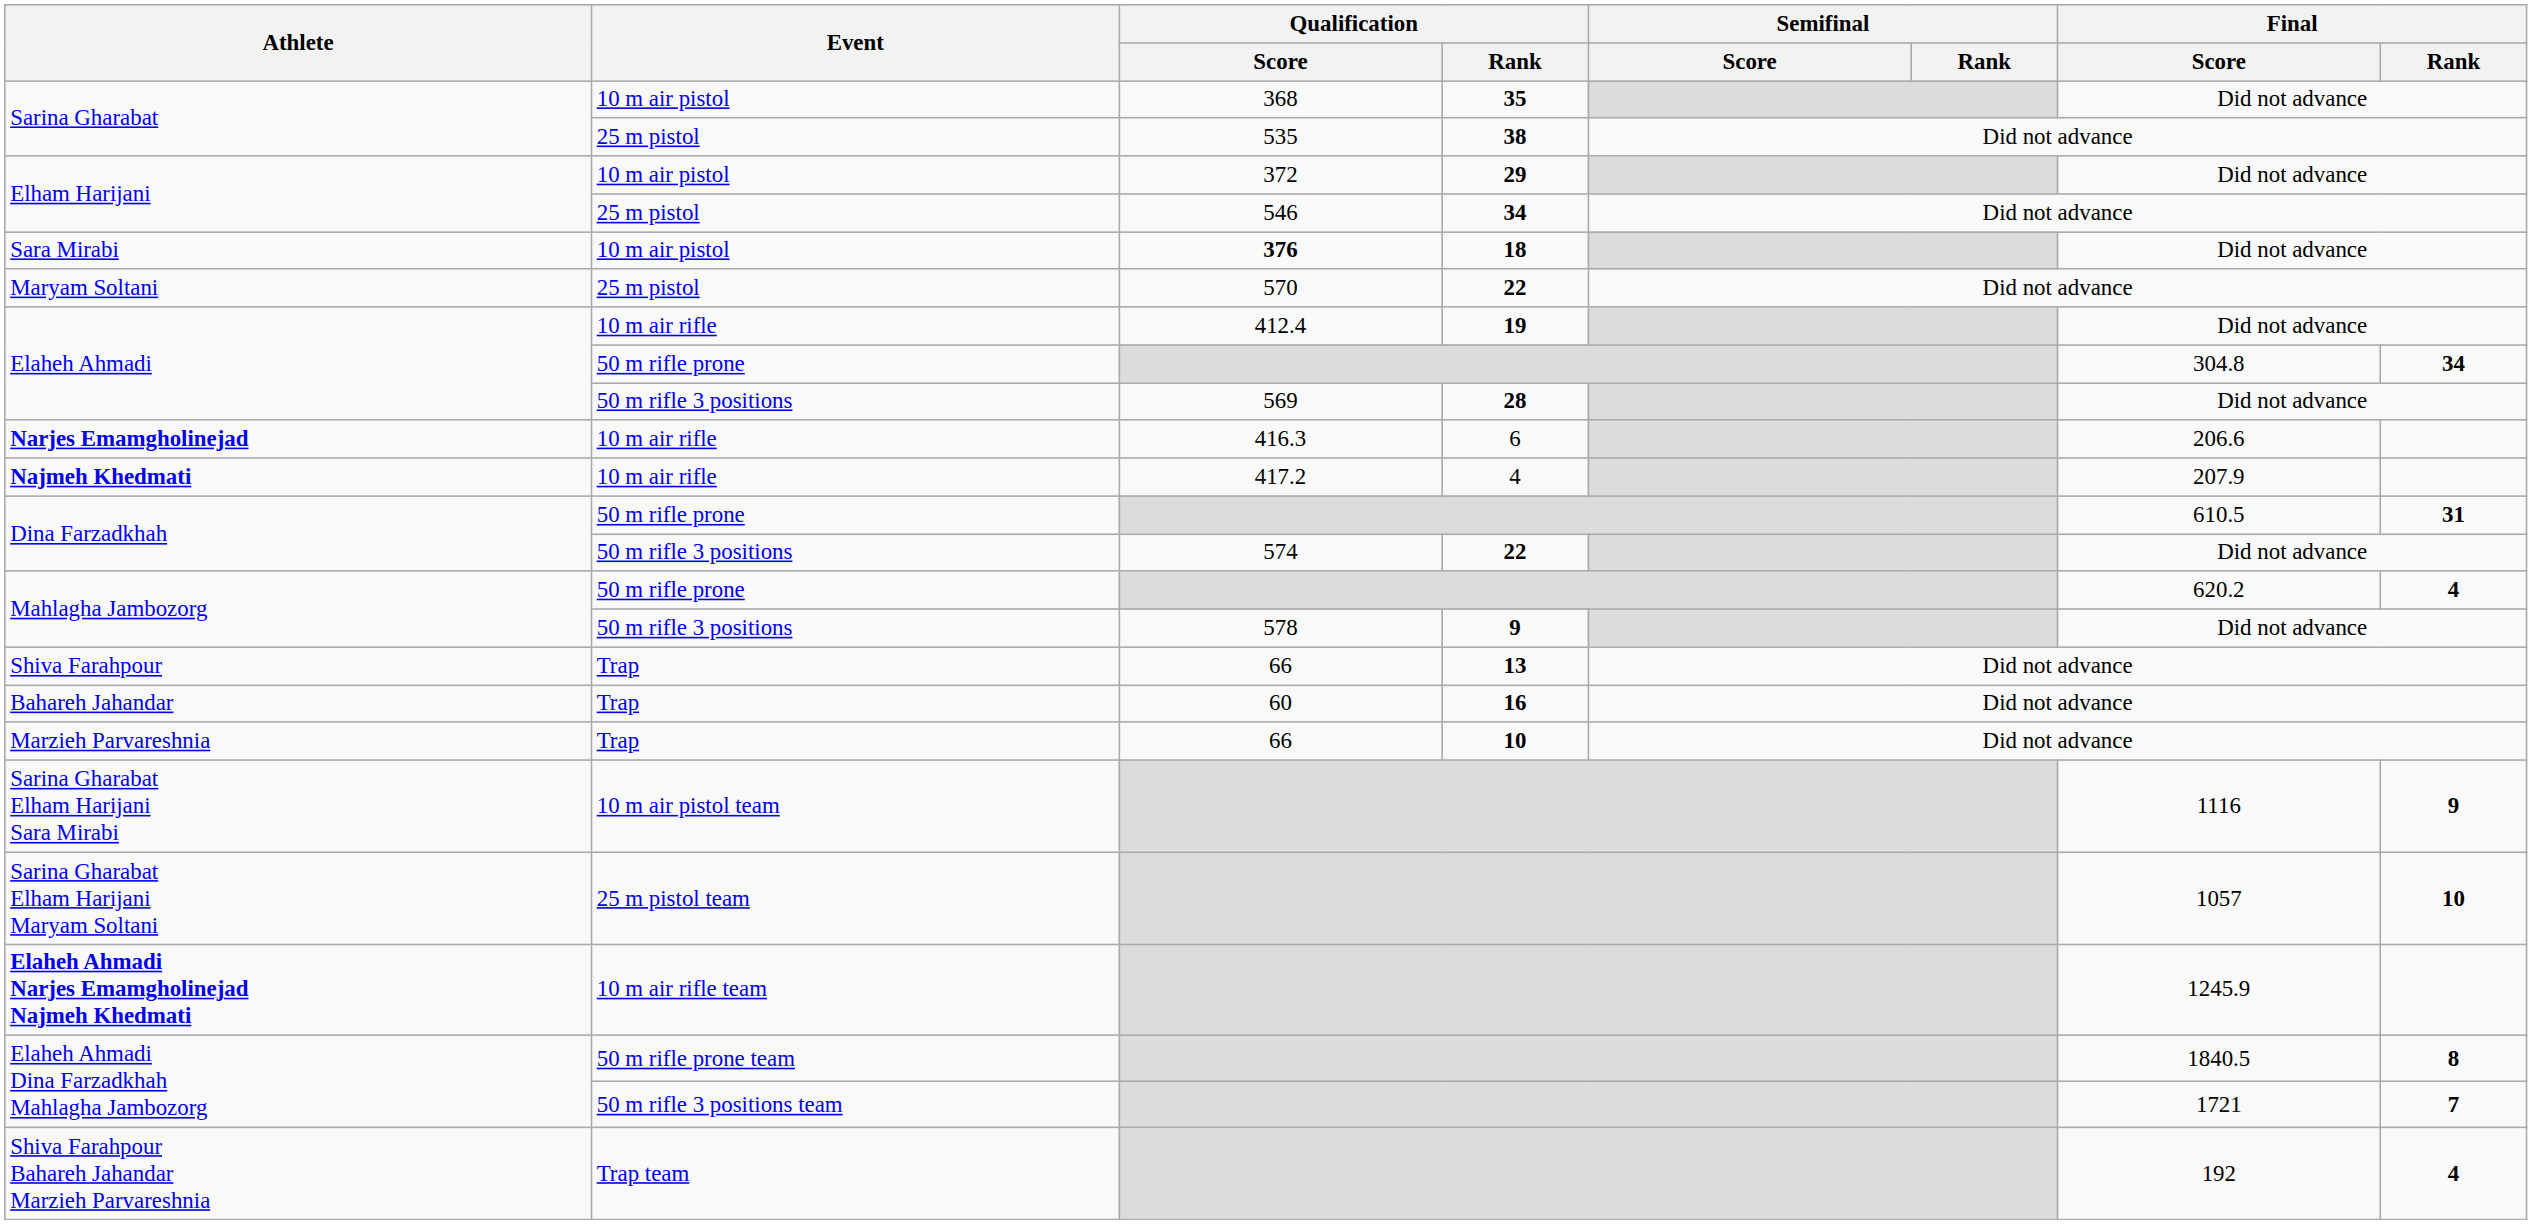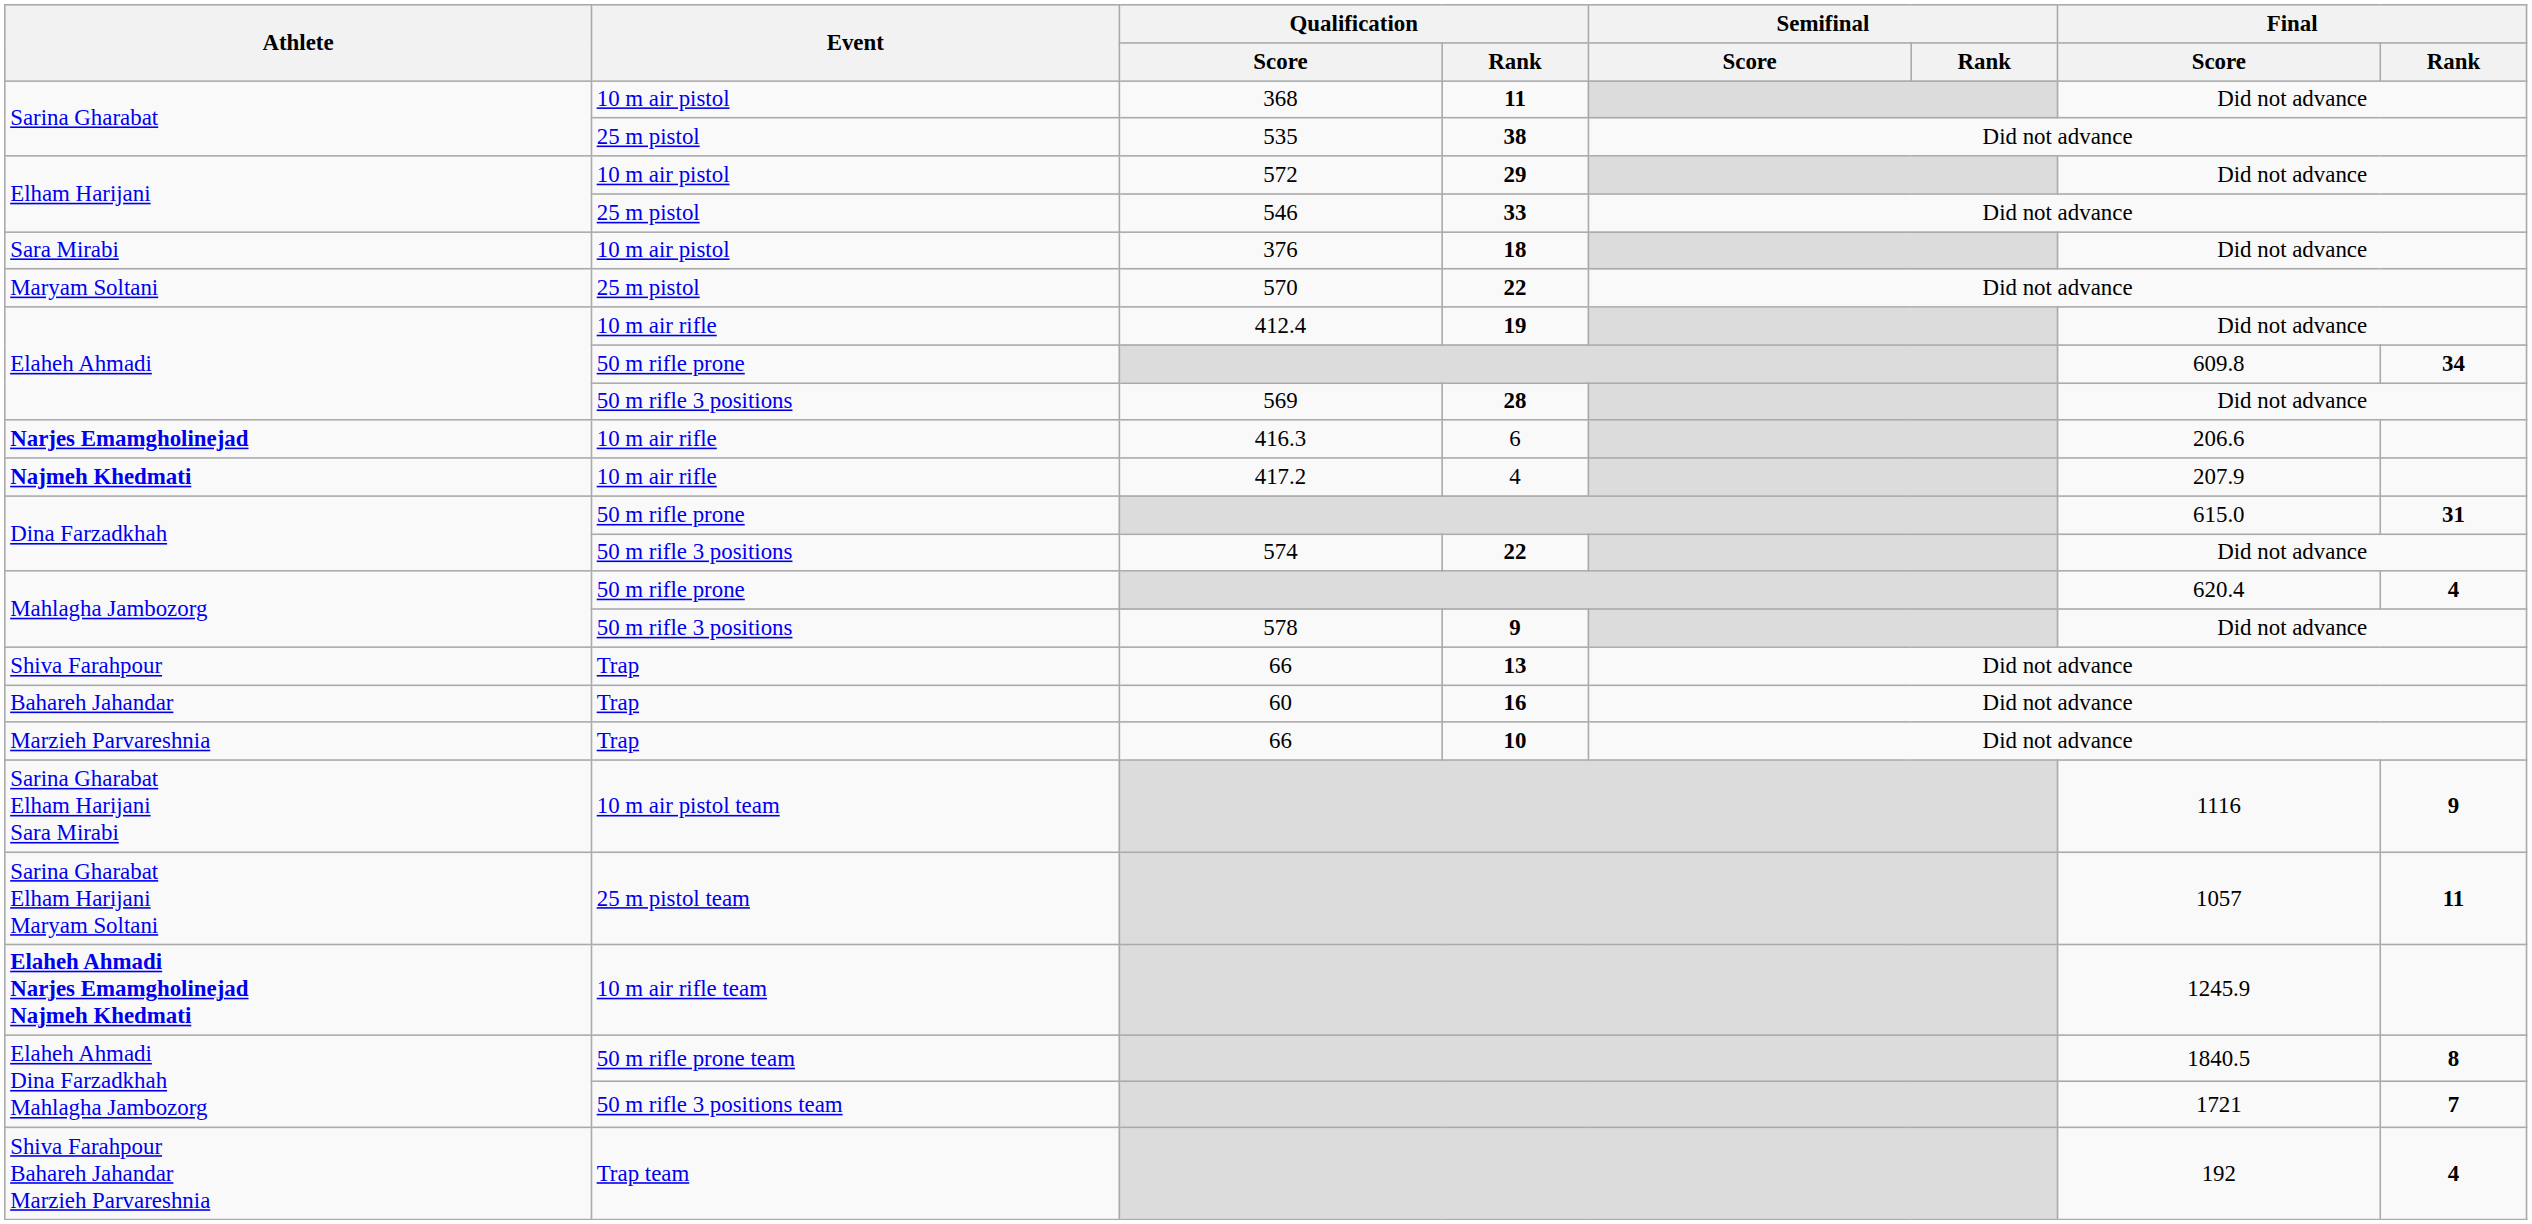Sarina Gharabat / 10 m air pistol | Qualification / Rank: 35 -> 11
Elham Harijani / 10 m air pistol | Qualification / Score: 372 -> 572
Elham Harijani / 25 m pistol | Qualification / Rank: 34 -> 33
Sara Mirabi | Qualification / Score: bold -> normal
Elaheh Ahmadi / 50 m rifle prone | Final / Score: 304.8 -> 609.8
Dina Farzadkhah / 50 m rifle prone | Final / Score: 610.5 -> 615.0
Mahlagha Jambozorg / 50 m rifle prone | Final / Score: 620.2 -> 620.4
Sarina Gharabat Elham Harijani Maryam Soltani | Final / Rank: 10 -> 11
